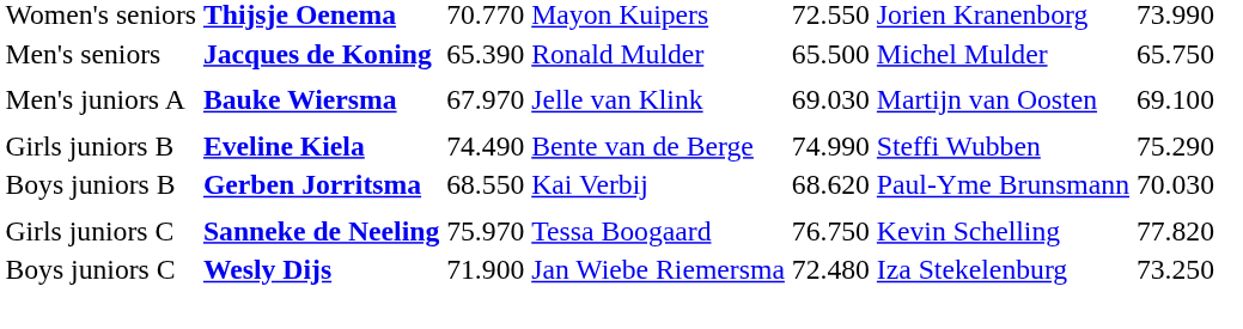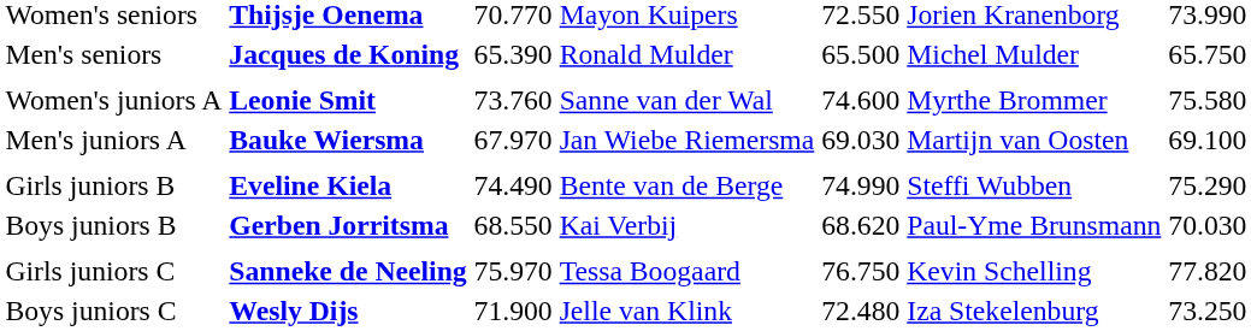+ row: Women's juniors A | Leonie Smit | 73.760 | Sanne van der Wal | 74.600 | Myrthe Brommer | 75.580
Men's juniors A | column 4: Jelle van Klink -> Jan Wiebe Riemersma
Boys juniors C | column 4: Jan Wiebe Riemersma -> Jelle van Klink
